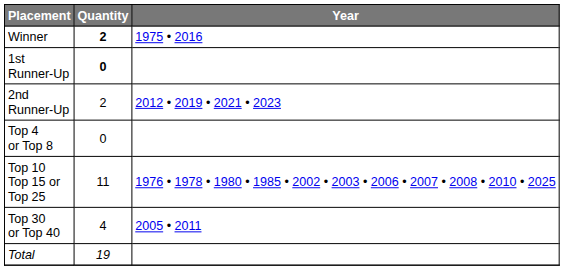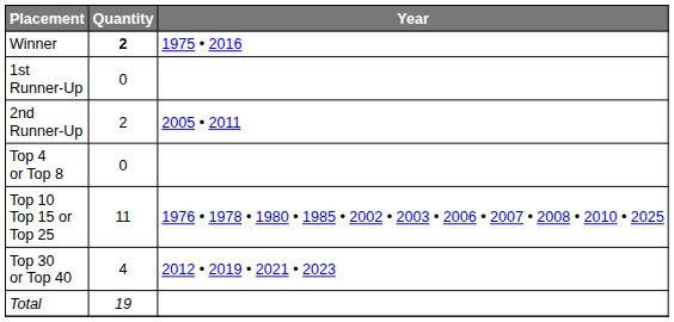1st Runner-Up | Quantity: bold -> normal
2nd Runner-Up | Year: 2012 • 2019 • 2021 • 2023 -> 2005 • 2011
Top 30 or Top 40 | Year: 2005 • 2011 -> 2012 • 2019 • 2021 • 2023
